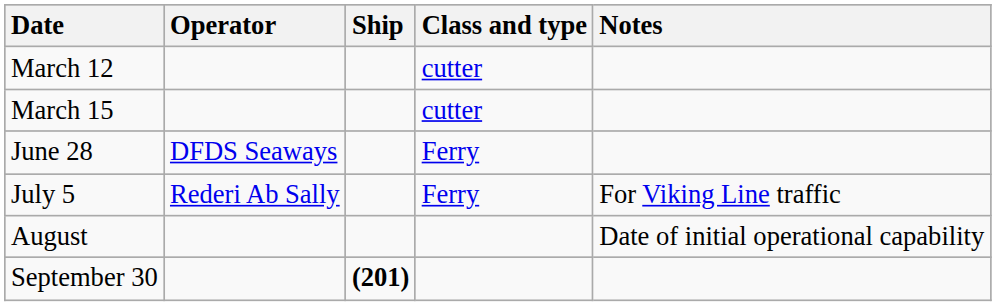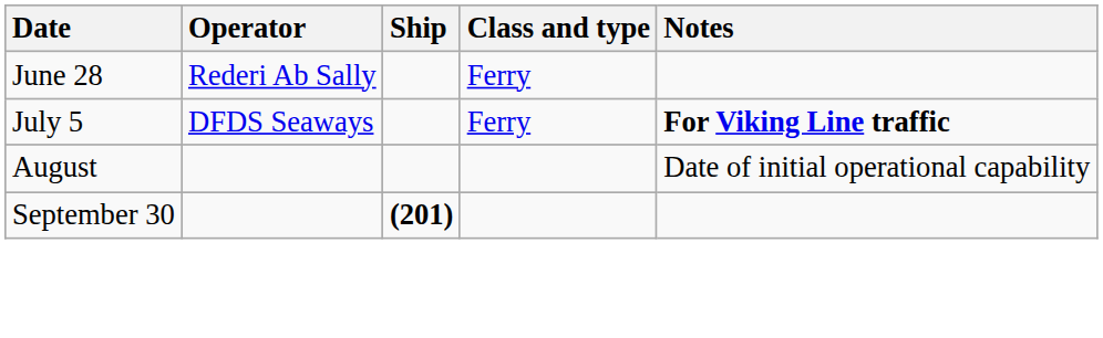- row: March 12 | cutter
- row: March 15 | cutter
June 28 | Operator: DFDS Seaways -> Rederi Ab Sally
July 5 | Operator: Rederi Ab Sally -> DFDS Seaways
July 5 | Notes: normal -> bold
